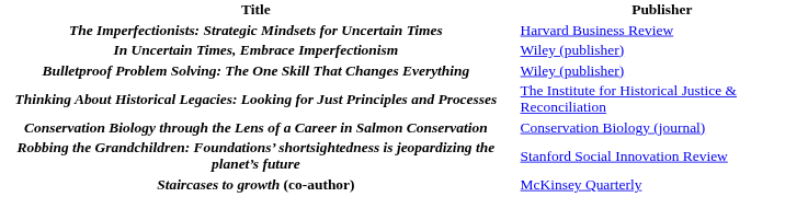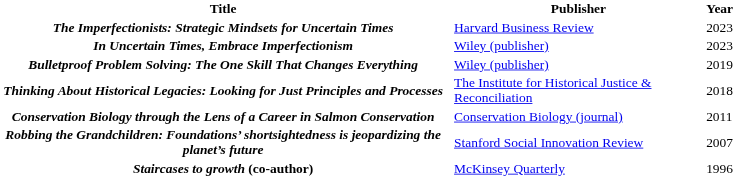+ column: Year | 2023 | 2023 | 2019 | 2018 | 2011 | 2007 | 1996
